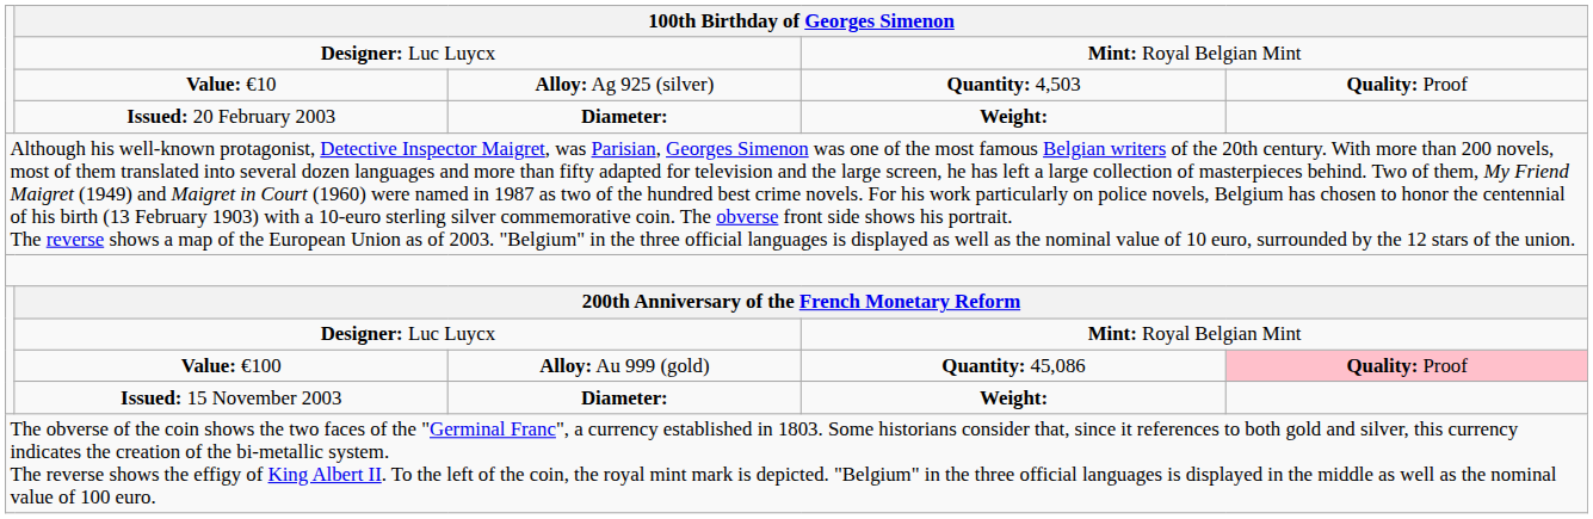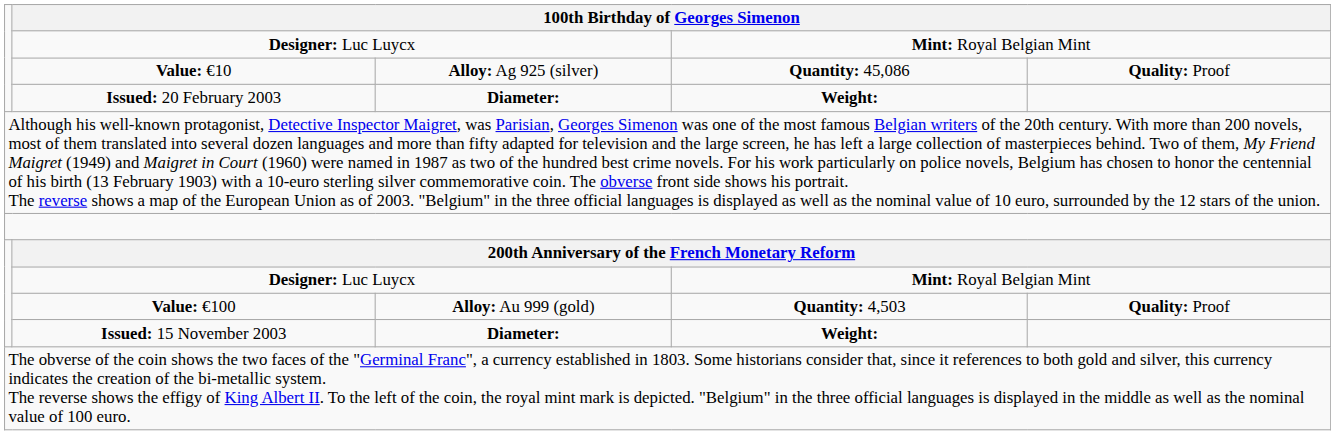Value: €10 | column 4: Quantity: 4,503 -> Quantity: 45,086
Value: €100 | column 4: Quantity: 45,086 -> Quantity: 4,503
Value: €100 | column 5: pink background -> no background
